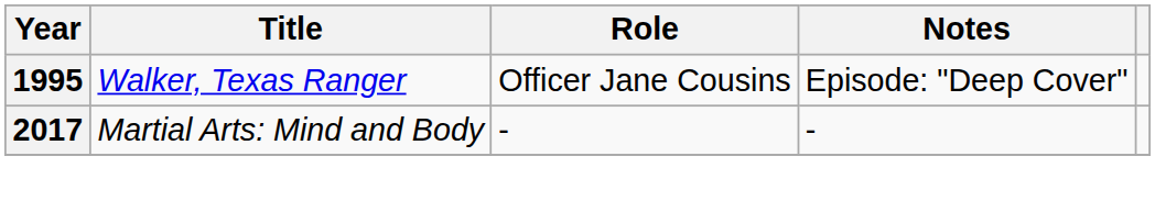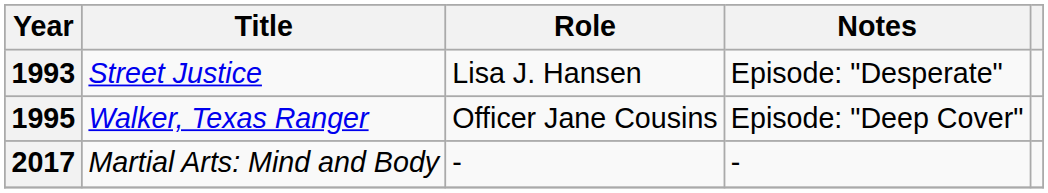+ row: 1993 | Street Justice | Lisa J. Hansen | Episode: "Desperate"
